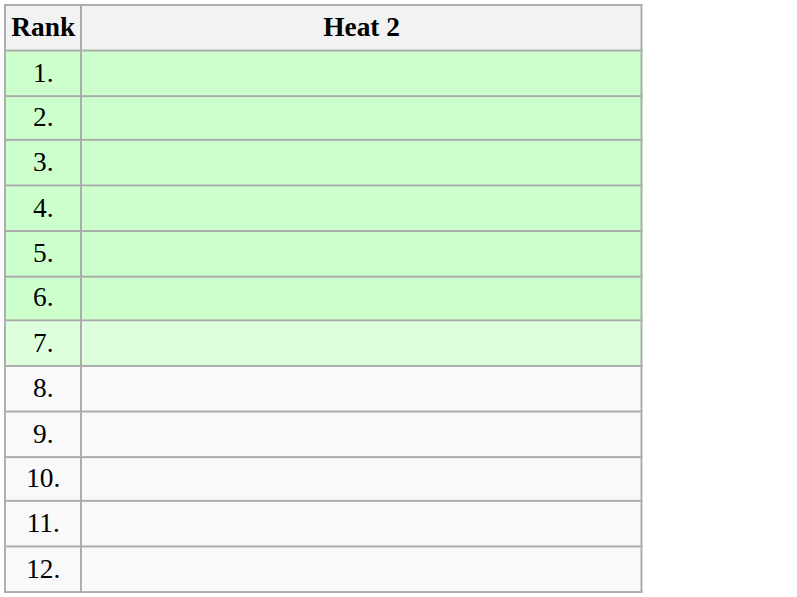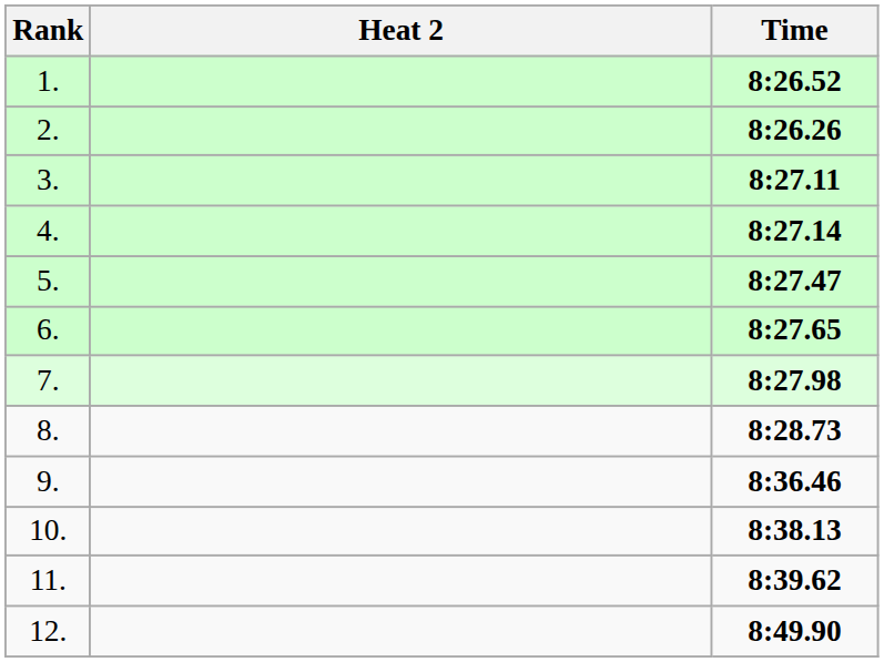+ column: Time | 8:26.52 | 8:26.26 | 8:27.11 | 8:27.14 | 8:27.47 | 8:27.65 | 8:27.98 | 8:28.73 | 8:36.46 | 8:38.13 | 8:39.62 | 8:49.90
